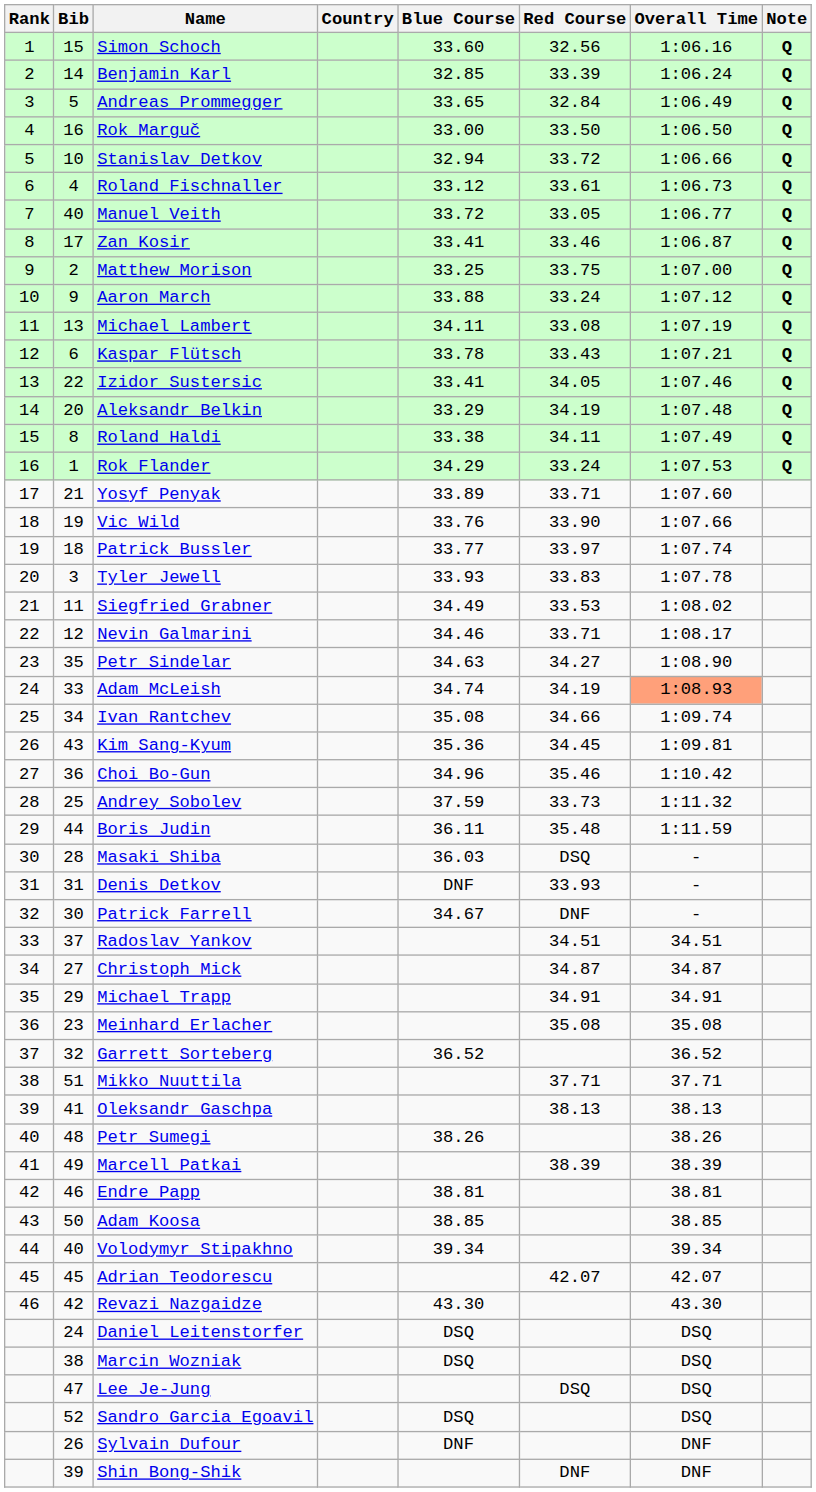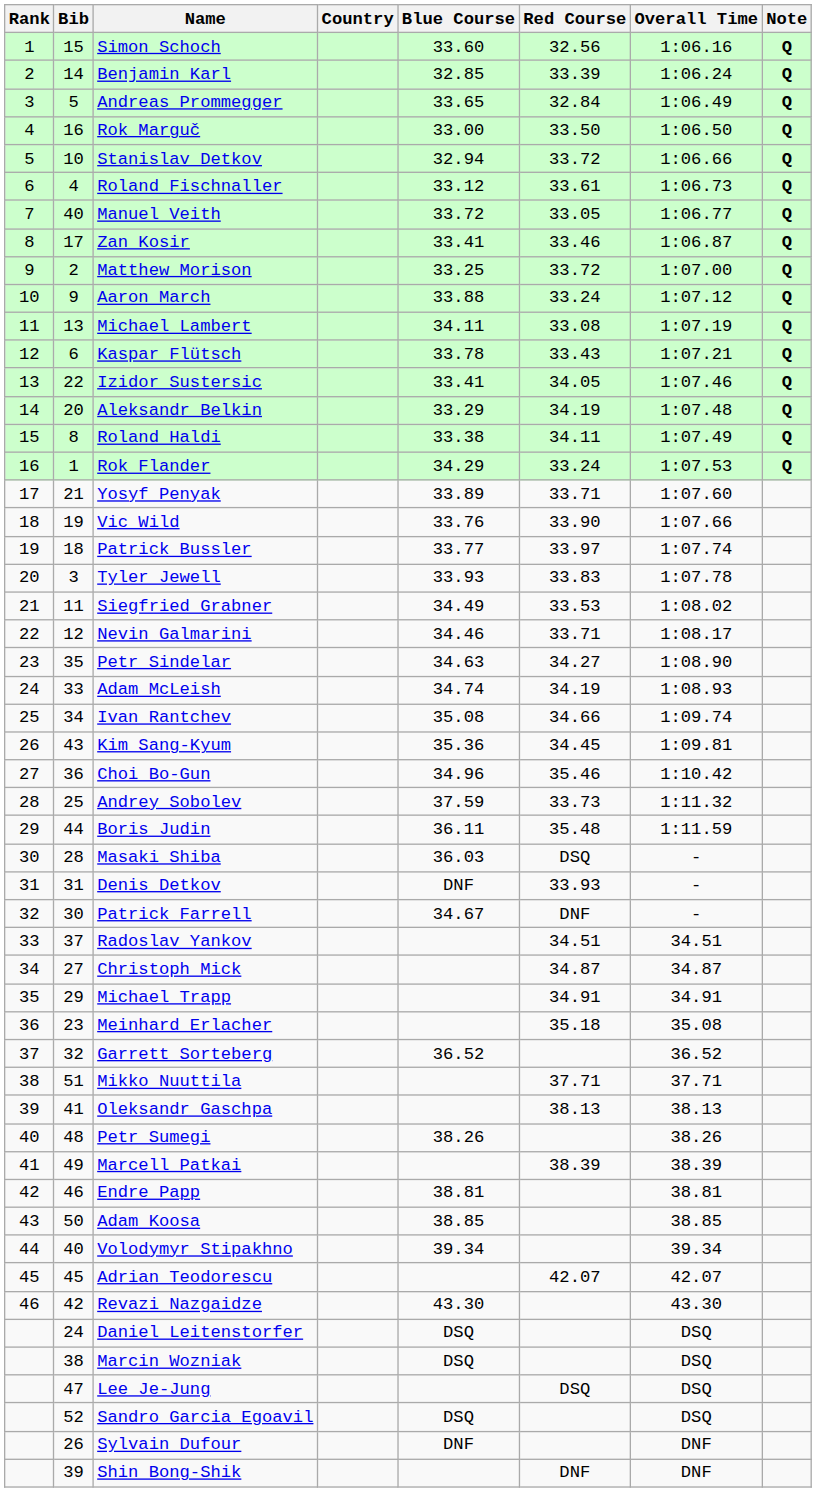Matthew Morison | Red Course: 33.75 -> 33.72
Adam McLeish | Overall Time: lightsalmon background -> no background
Meinhard Erlacher | Red Course: 35.08 -> 35.18
